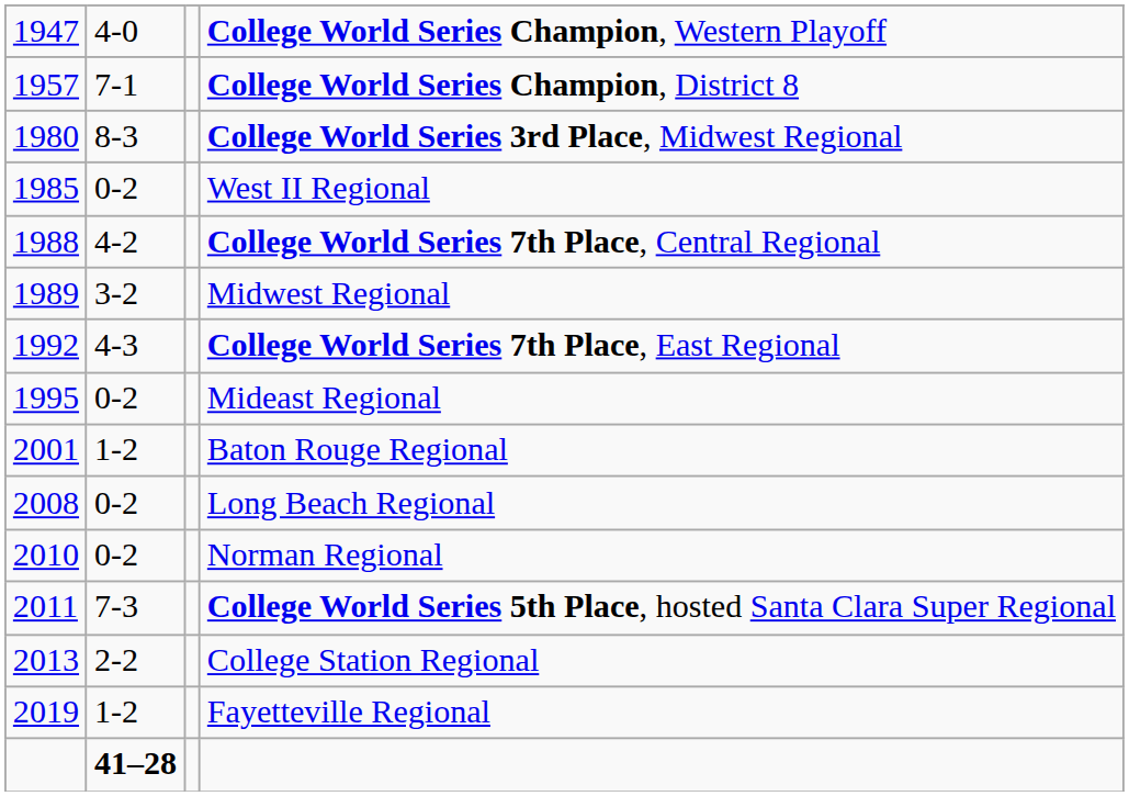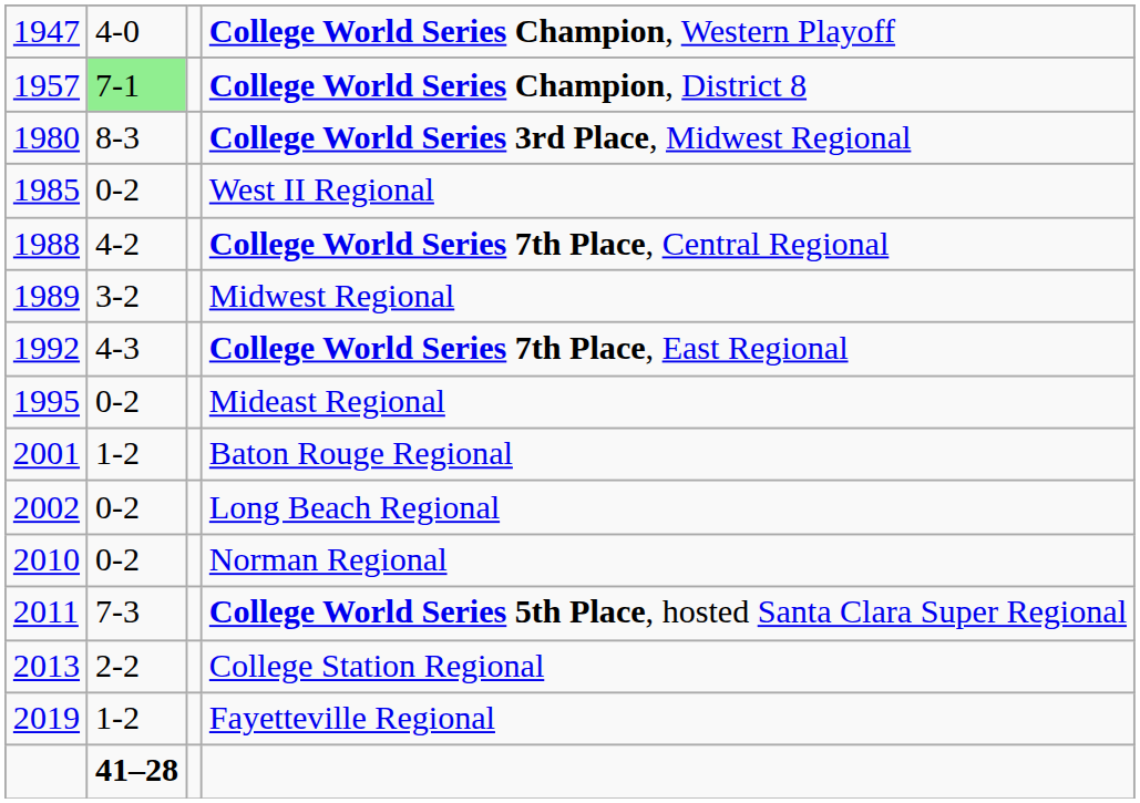College World Series Champion, District 8 | column 2: no background -> lightgreen background
Long Beach Regional | column 1: 2008 -> 2002
